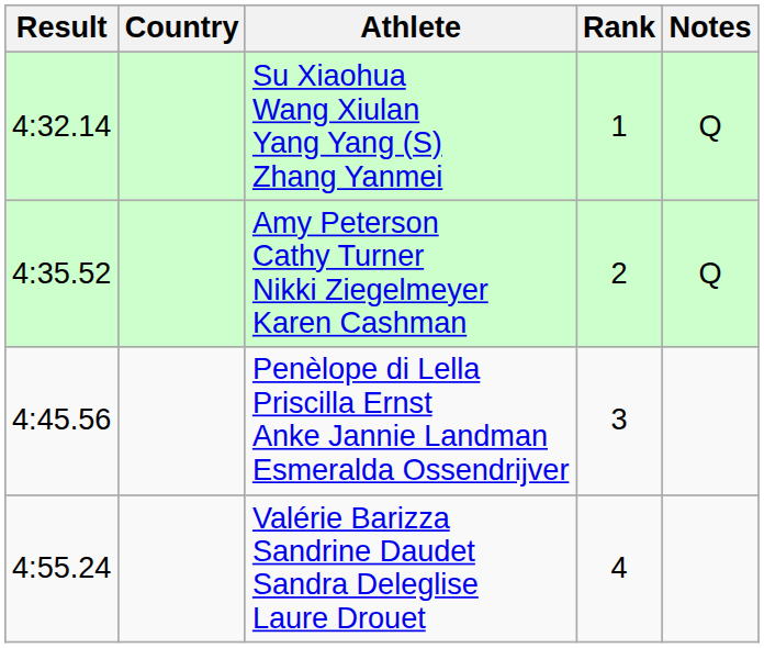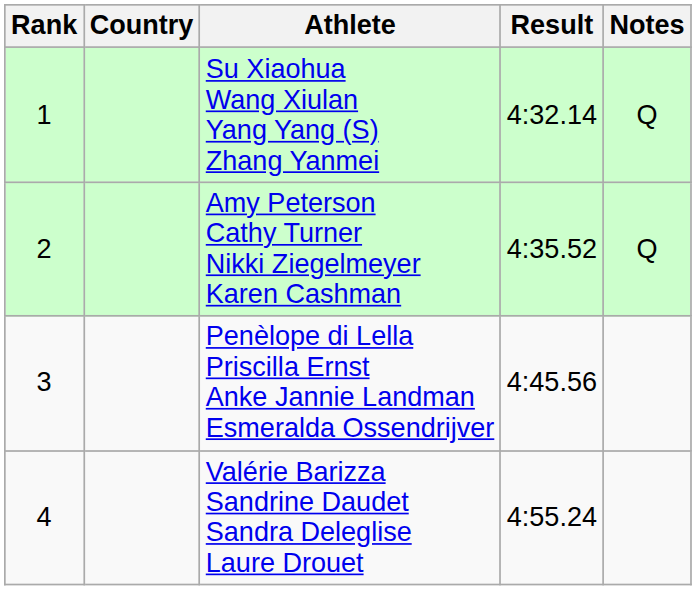columns swapped: Rank <-> Result
